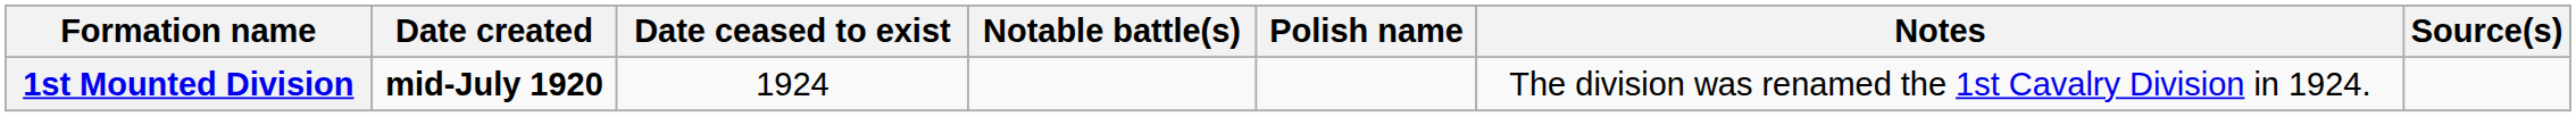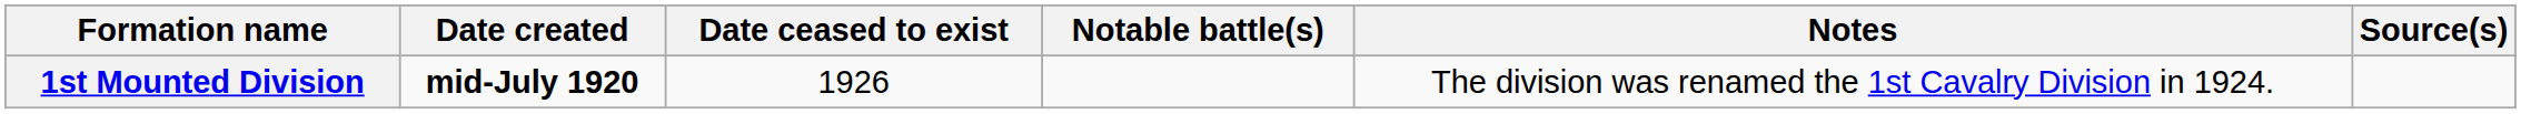- column: Polish name
1st Mounted Division | Date ceased to exist: 1924 -> 1926
